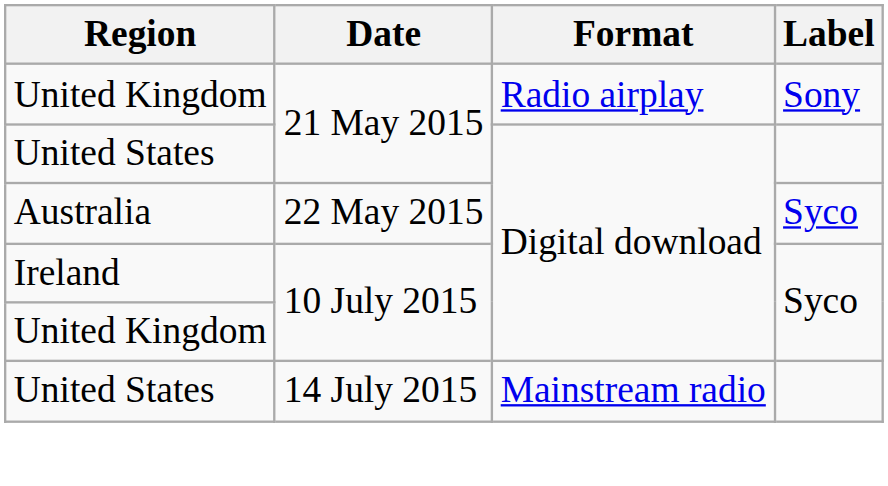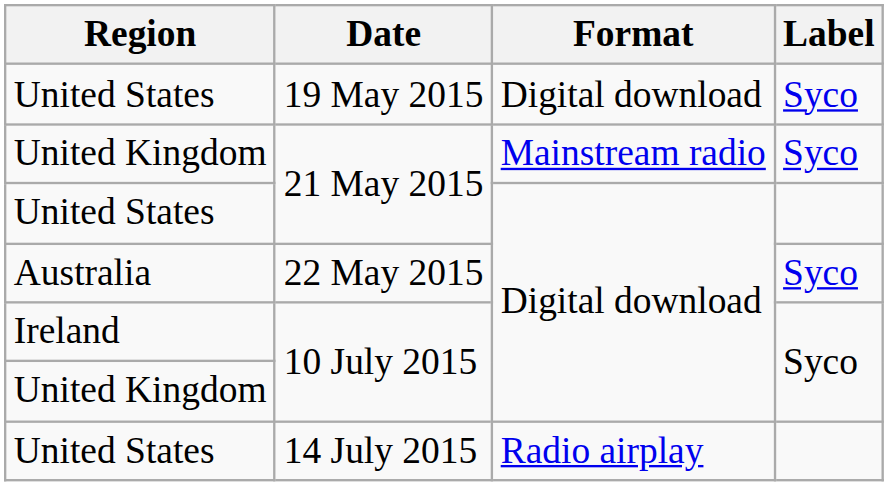+ row: United States | 19 May 2015 | Digital download | Syco
United Kingdom / 21 May 2015 | Format: Radio airplay -> Mainstream radio
United Kingdom / 21 May 2015 | Label: Sony -> Syco
14 July 2015 | Format: Mainstream radio -> Radio airplay
